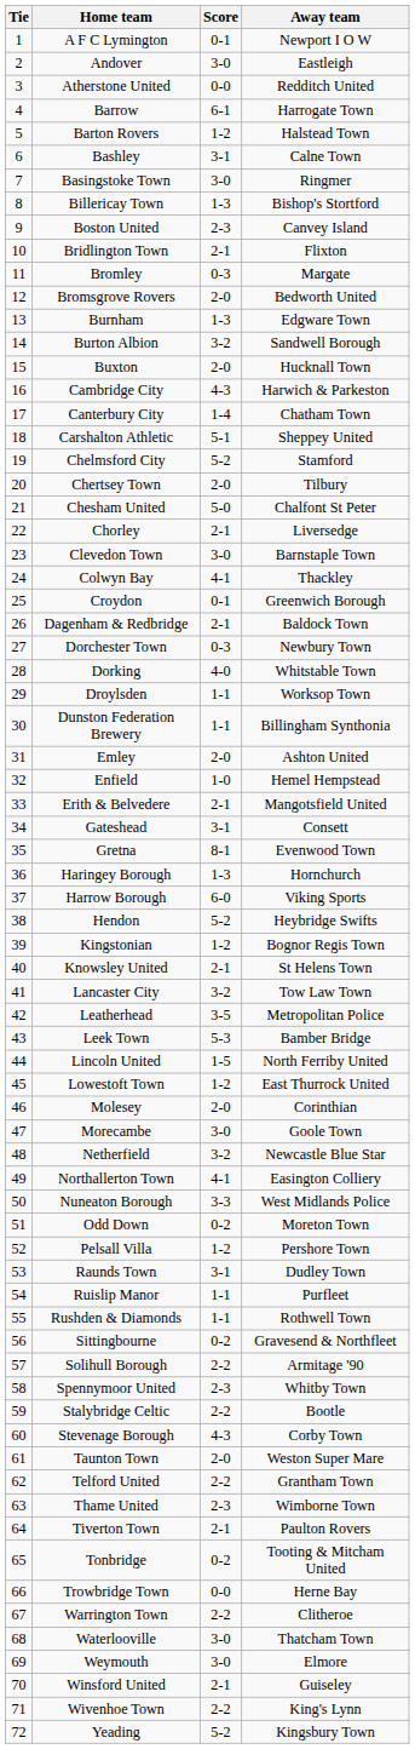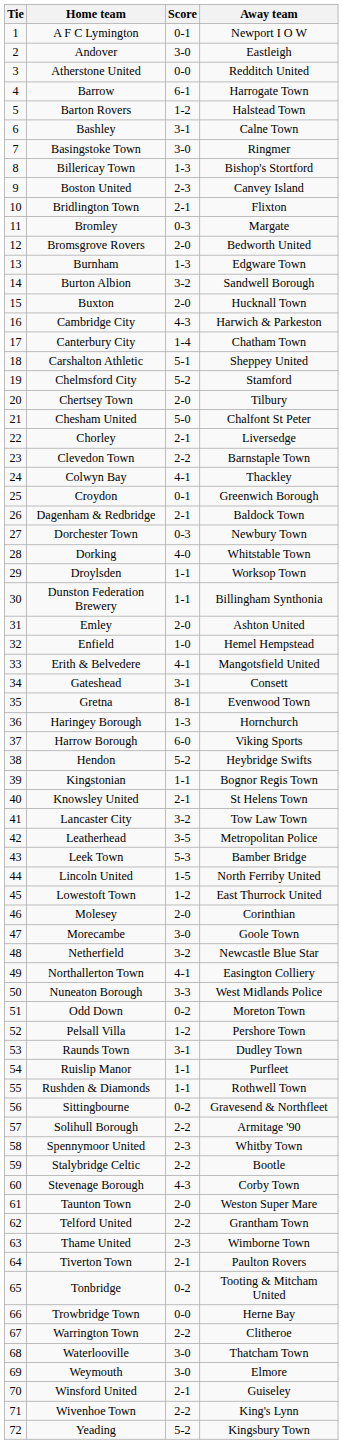Clevedon Town | Score: 3-0 -> 2-2
Erith & Belvedere | Score: 2-1 -> 4-1
Kingstonian | Score: 1-2 -> 1-1
